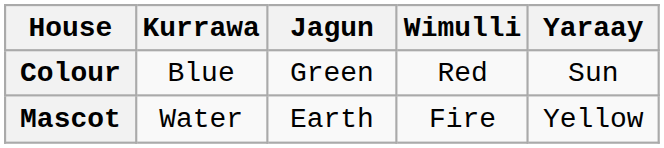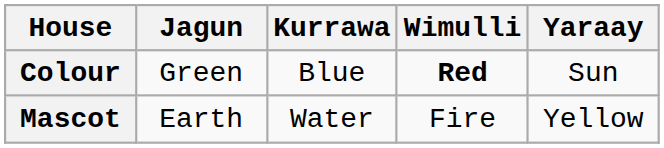columns swapped: Jagun <-> Kurrawa
Colour | Wimulli: normal -> bold
